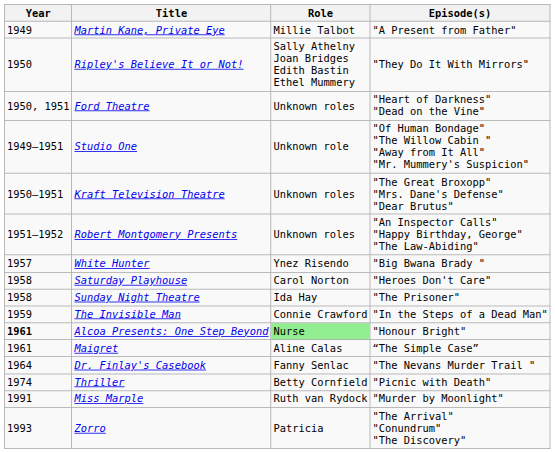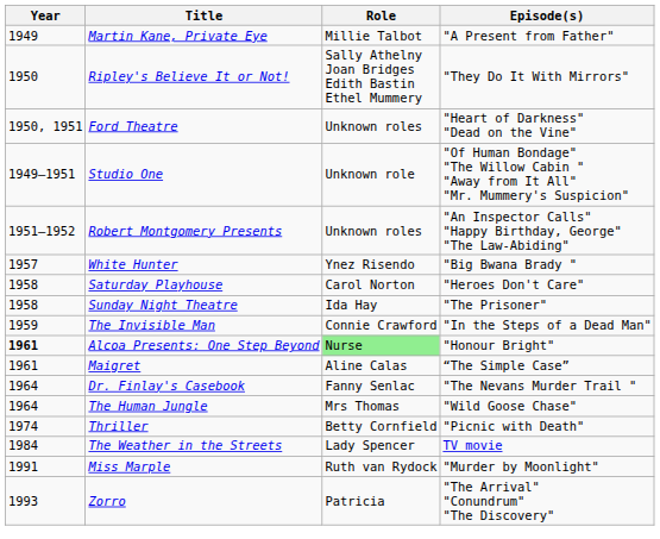- row: 1950–1951 | Kraft Television Theatre | Unknown roles | "The Great Broxopp" "Mrs. Dane's Defense" "Dear Brutus"
+ row: 1964 | The Human Jungle | Mrs Thomas | "Wild Goose Chase"
+ row: 1984 | The Weather in the Streets | Lady Spencer | TV movie
